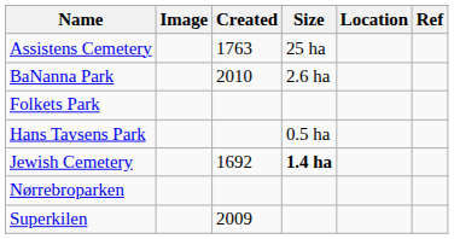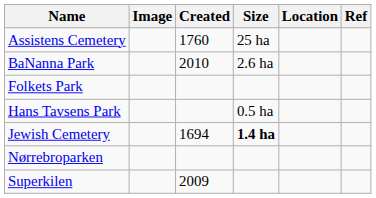Assistens Cemetery | Created: 1763 -> 1760
Jewish Cemetery | Created: 1692 -> 1694
